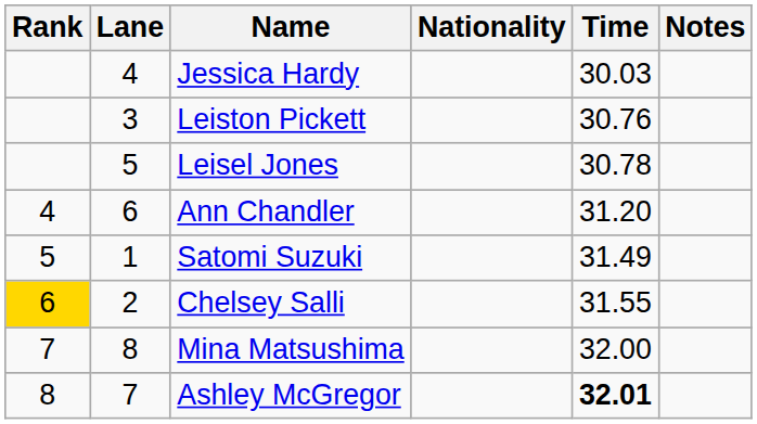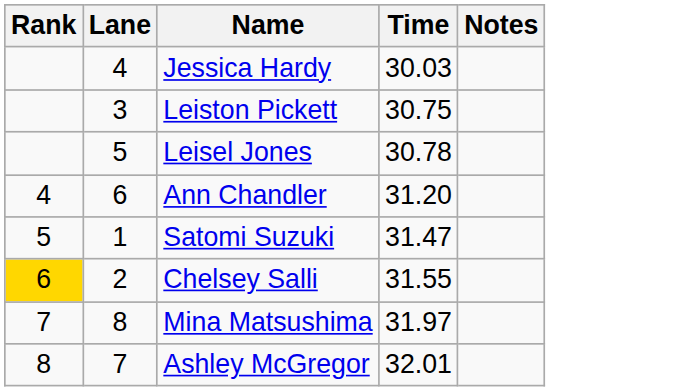- column: Nationality
Leiston Pickett | Time: 30.76 -> 30.75
Satomi Suzuki | Time: 31.49 -> 31.47
Mina Matsushima | Time: 32.00 -> 31.97
Ashley McGregor | Time: bold -> normal
